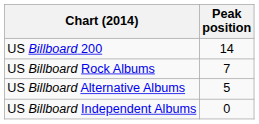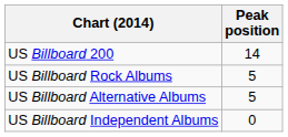US Billboard Rock Albums | Peak position: 7 -> 5
